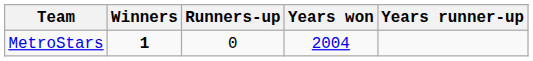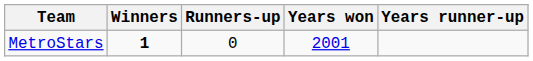MetroStars | Years won: 2004 -> 2001
